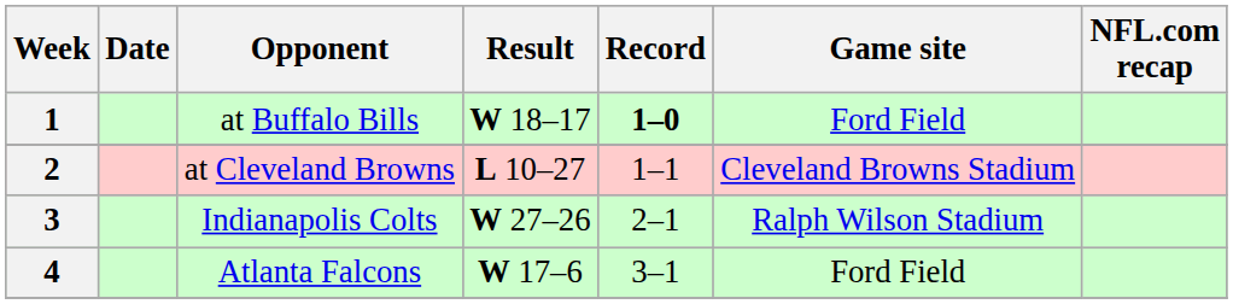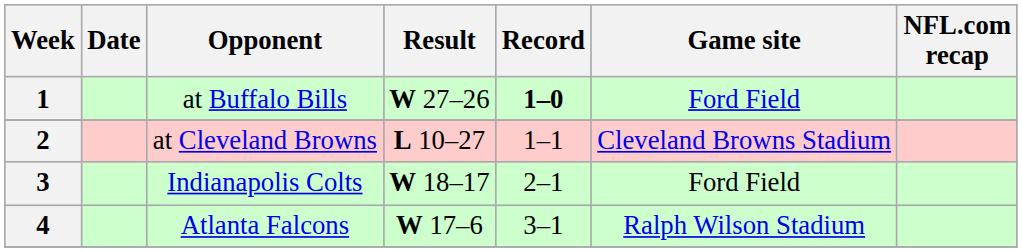1 | Result: W 18–17 -> W 27–26
3 | Result: W 27–26 -> W 18–17
3 | Game site: Ralph Wilson Stadium -> Ford Field
4 | Game site: Ford Field -> Ralph Wilson Stadium
